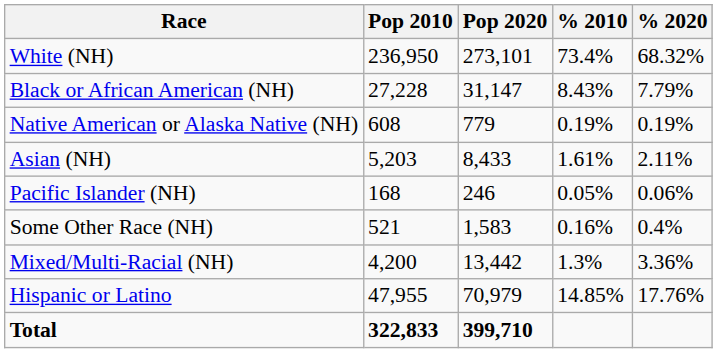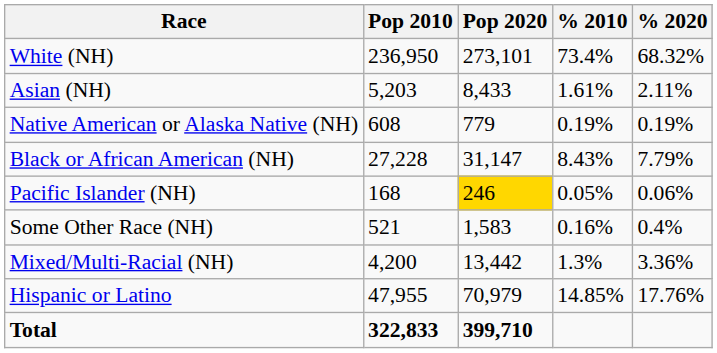rows swapped: Black or African American (NH) <-> Asian (NH)
Pacific Islander (NH) | Pop 2020: no background -> gold background
